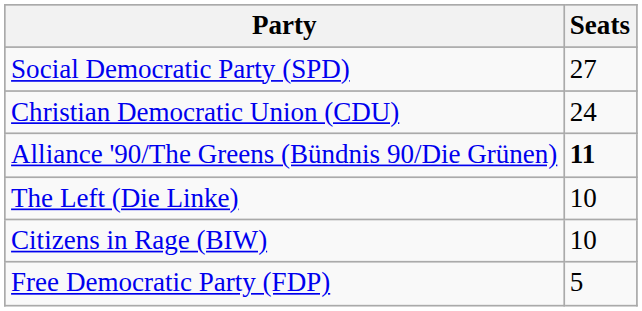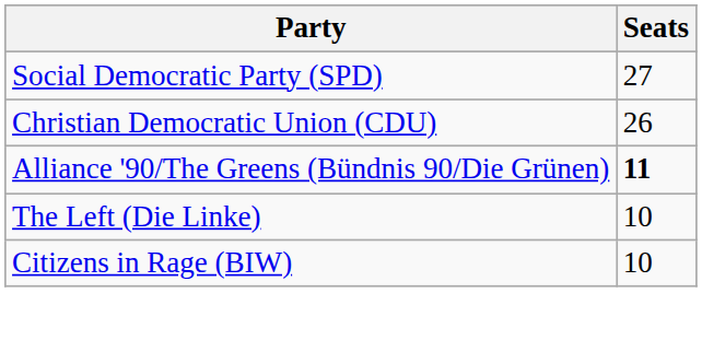Christian Democratic Union (CDU) | Seats: 24 -> 26
- row: Free Democratic Party (FDP) | 5
